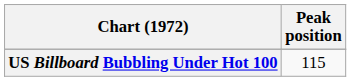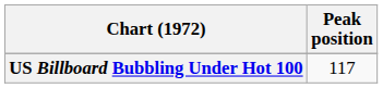US Billboard Bubbling Under Hot 100 | Peak position: 115 -> 117
